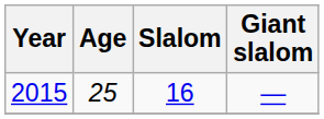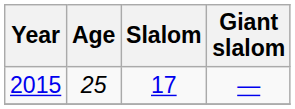2015 | Slalom: 16 -> 17
